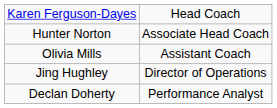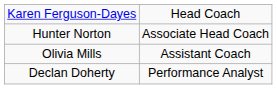- row: Jing Hughley | Director of Operations
